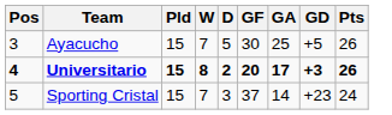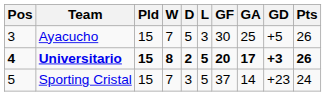+ column: L | 3 | 5 | 5
